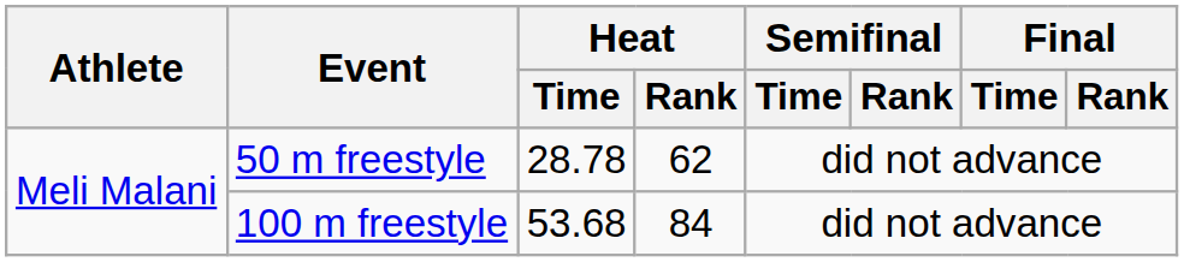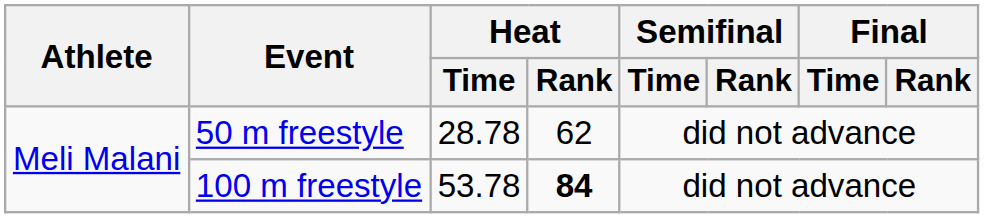100 m freestyle | Heat / Time: 53.68 -> 53.78
100 m freestyle | Heat / Rank: normal -> bold
